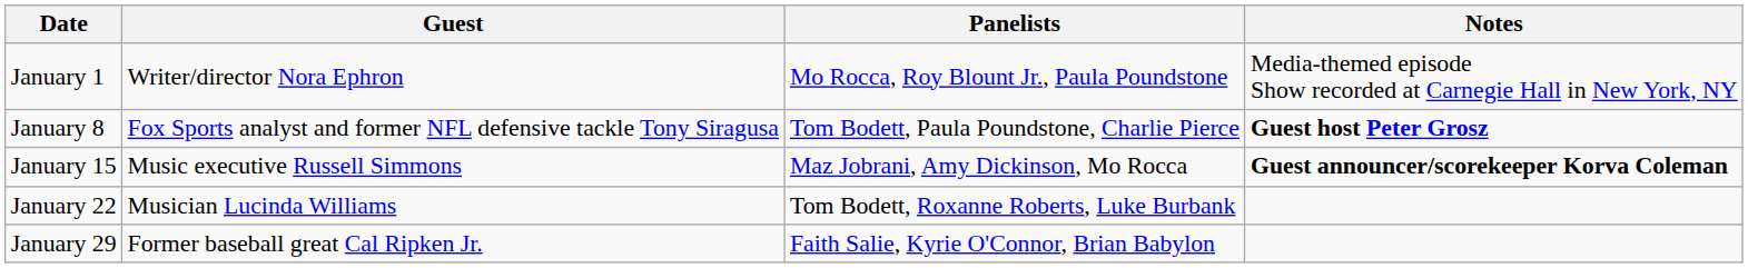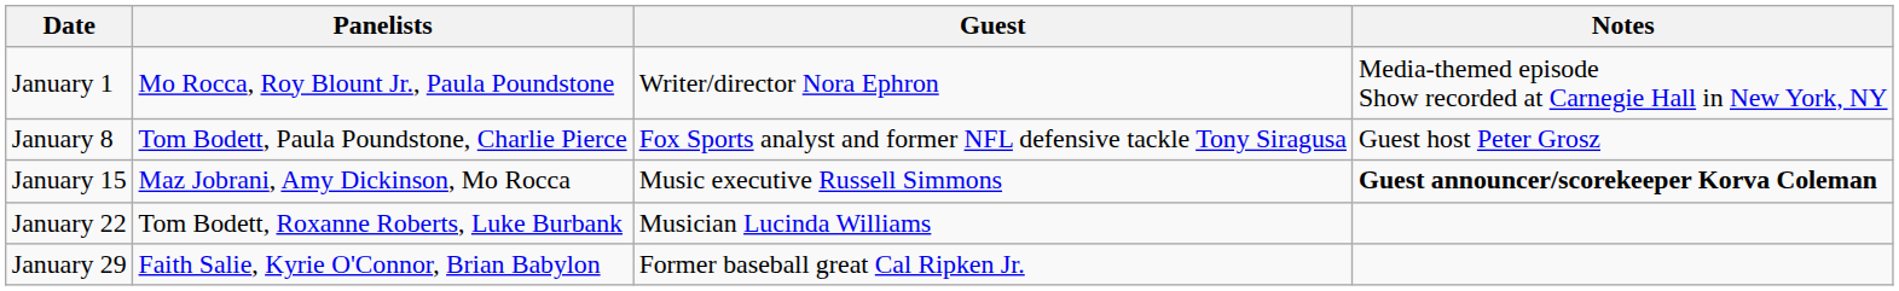columns swapped: Guest <-> Panelists
January 8 | Notes: bold -> normal
